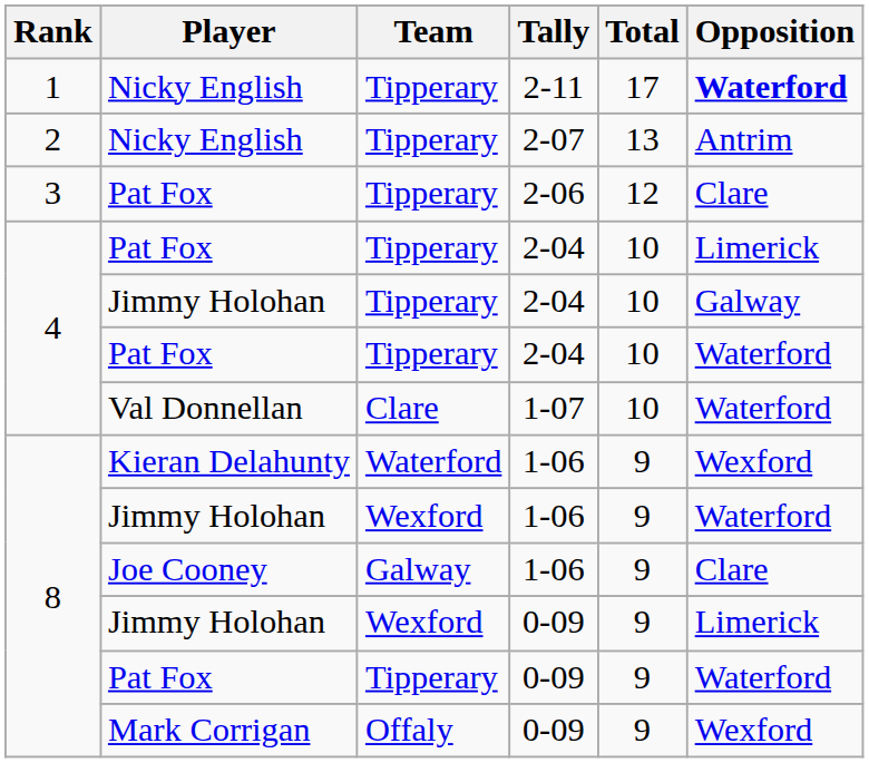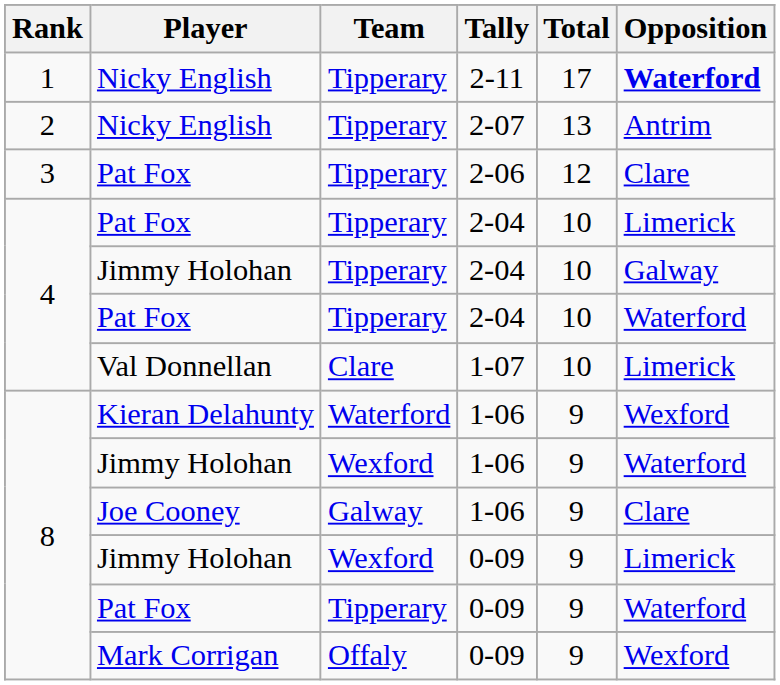Val Donnellan | Opposition: Waterford -> Limerick
